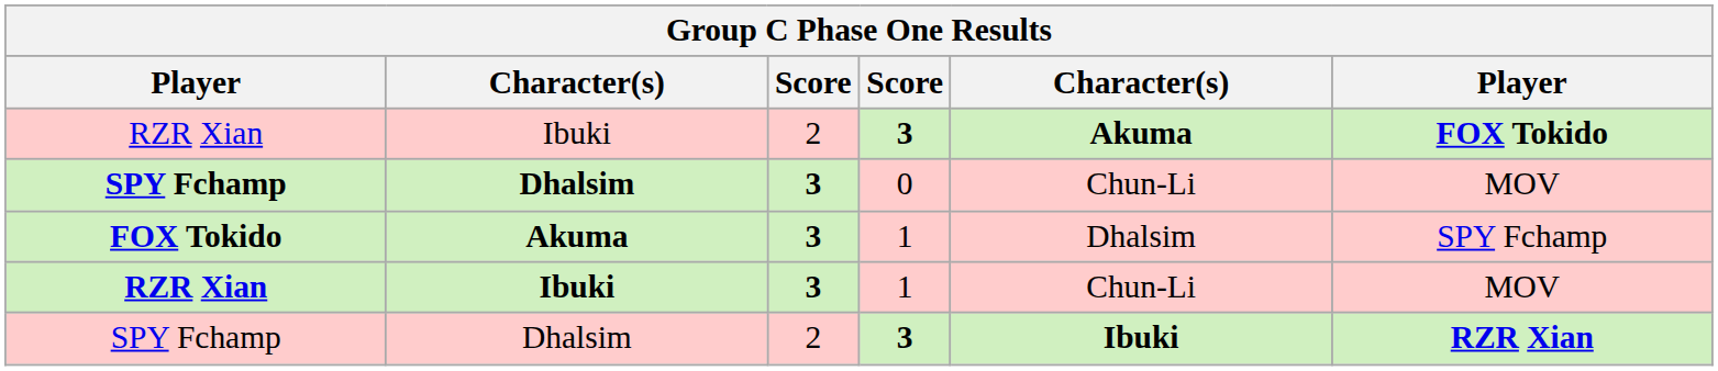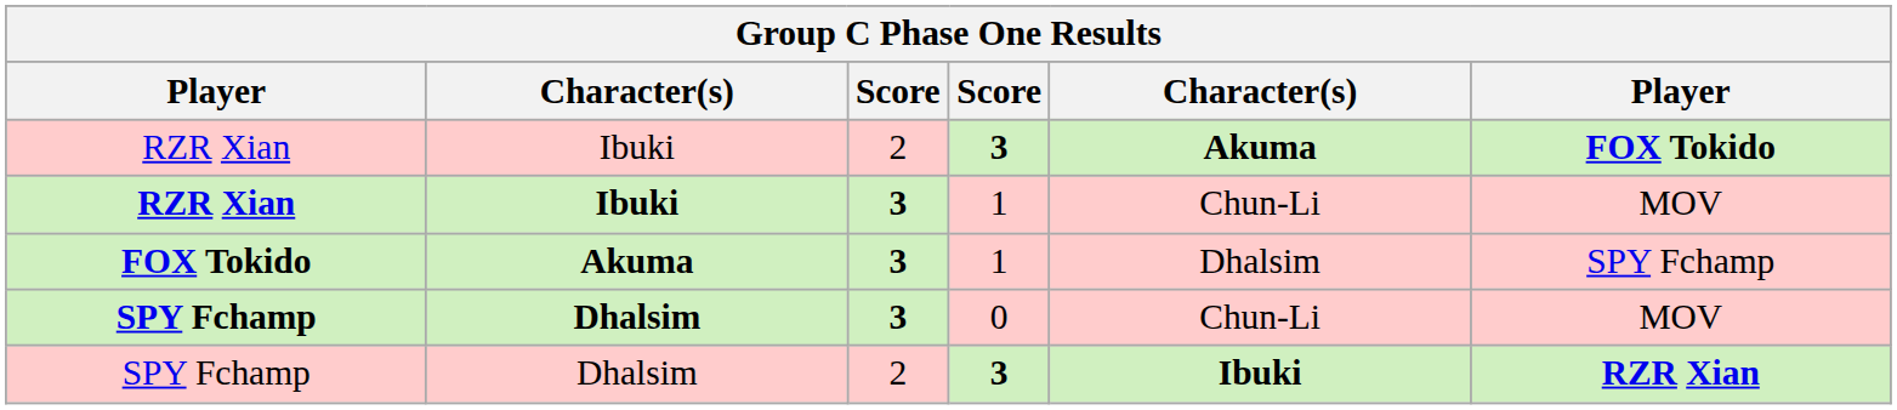rows swapped: SPY Fchamp / 0 <-> RZR Xian / 1
